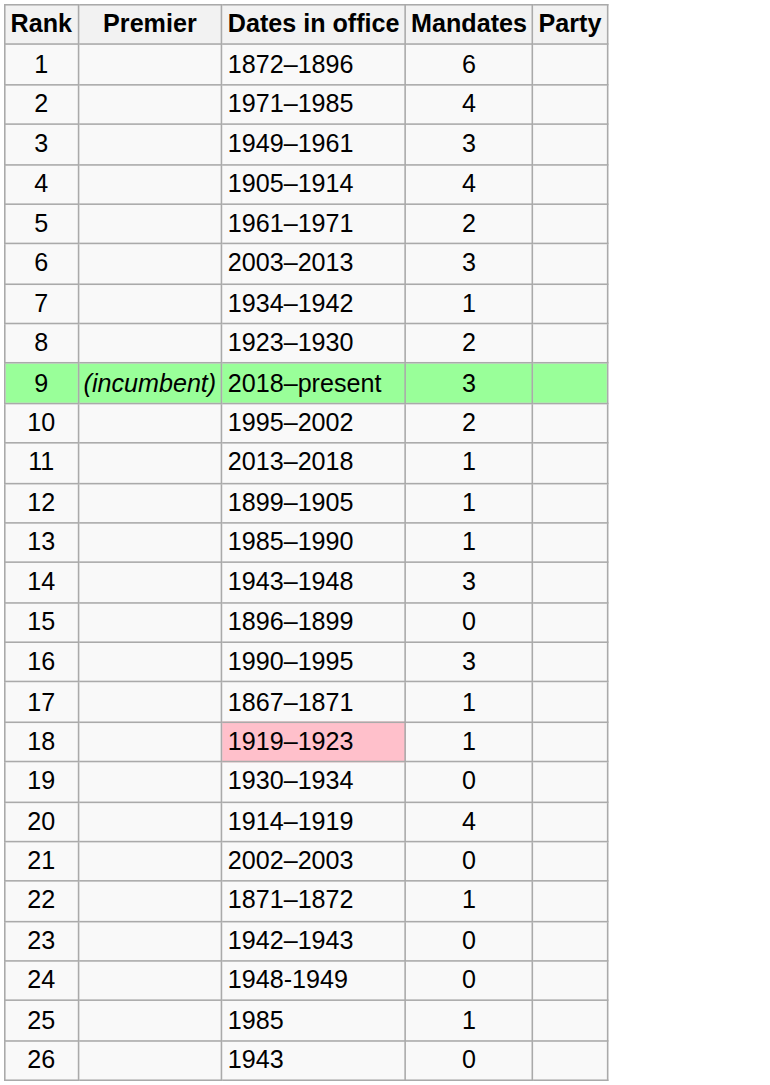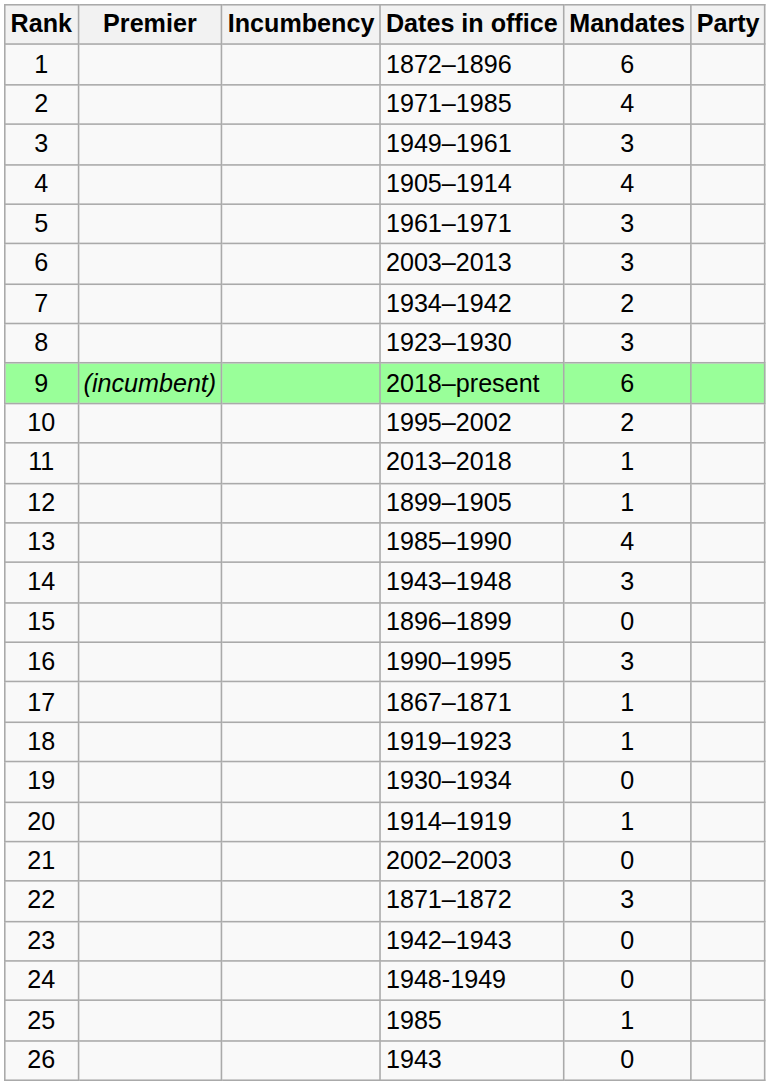+ column: Incumbency
5 | Mandates: 2 -> 3
7 | Mandates: 1 -> 2
8 | Mandates: 2 -> 3
9 | Mandates: 3 -> 6
13 | Mandates: 1 -> 4
18 | Dates in office: pink background -> no background
20 | Mandates: 4 -> 1
22 | Mandates: 1 -> 3
